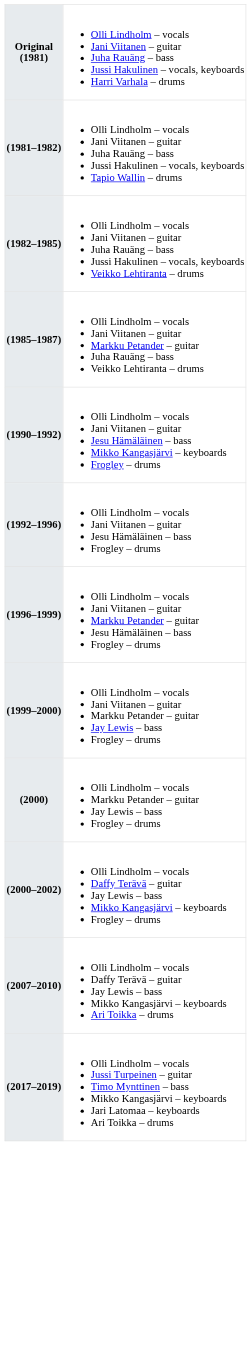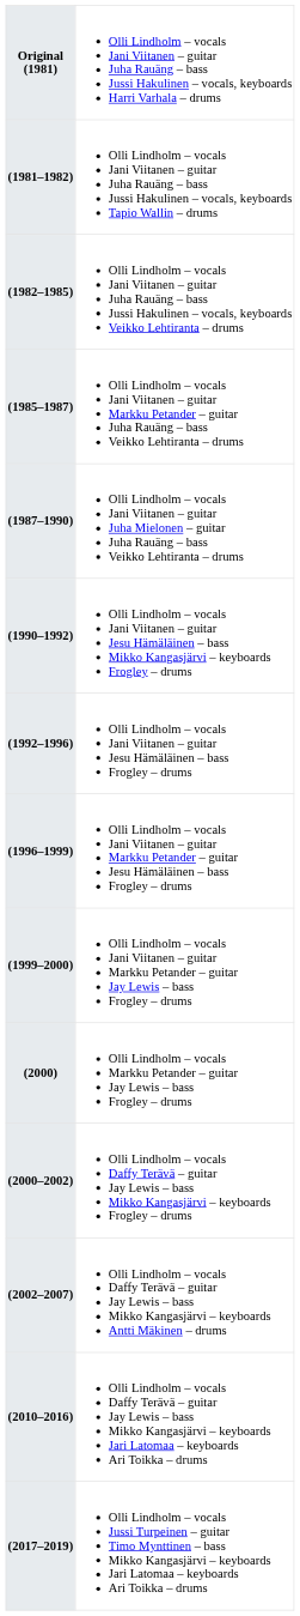+ row: (1987–1990) | Olli Lindholm – vocals Jani Viitanen – guitar Juha Mielonen – guitar Juha Rauäng – bass Veikko Lehtiranta – drums
+ row: (2002–2007) | Olli Lindholm – vocals Daffy Terävä – guitar Jay Lewis – bass Mikko Kangasjärvi – keyboards Antti Mäkinen – drums
- row: (2007–2010) | Olli Lindholm – vocals Daffy Terävä – guitar Jay Lewis – bass Mikko Kangasjärvi – keyboards Ari Toikka – drums
+ row: (2010–2016) | Olli Lindholm – vocals Daffy Terävä – guitar Jay Lewis – bass Mikko Kangasjärvi – keyboards Jari Latomaa – keyboards Ari Toikka – drums
